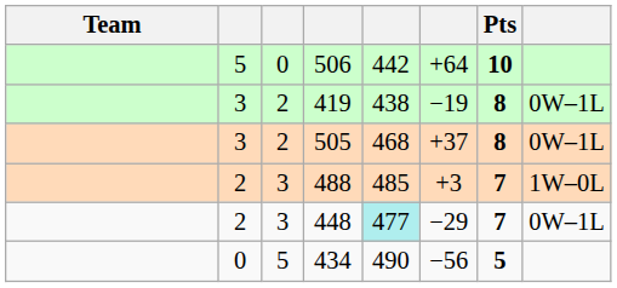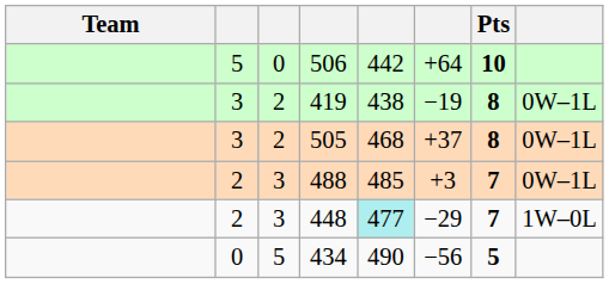488 | column 8: 1W–0L -> 0W–1L
448 | column 8: 0W–1L -> 1W–0L
